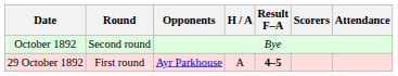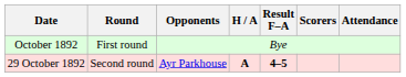October 1892 | Round: Second round -> First round
29 October 1892 | Round: First round -> Second round
29 October 1892 | H / A: normal -> bold
